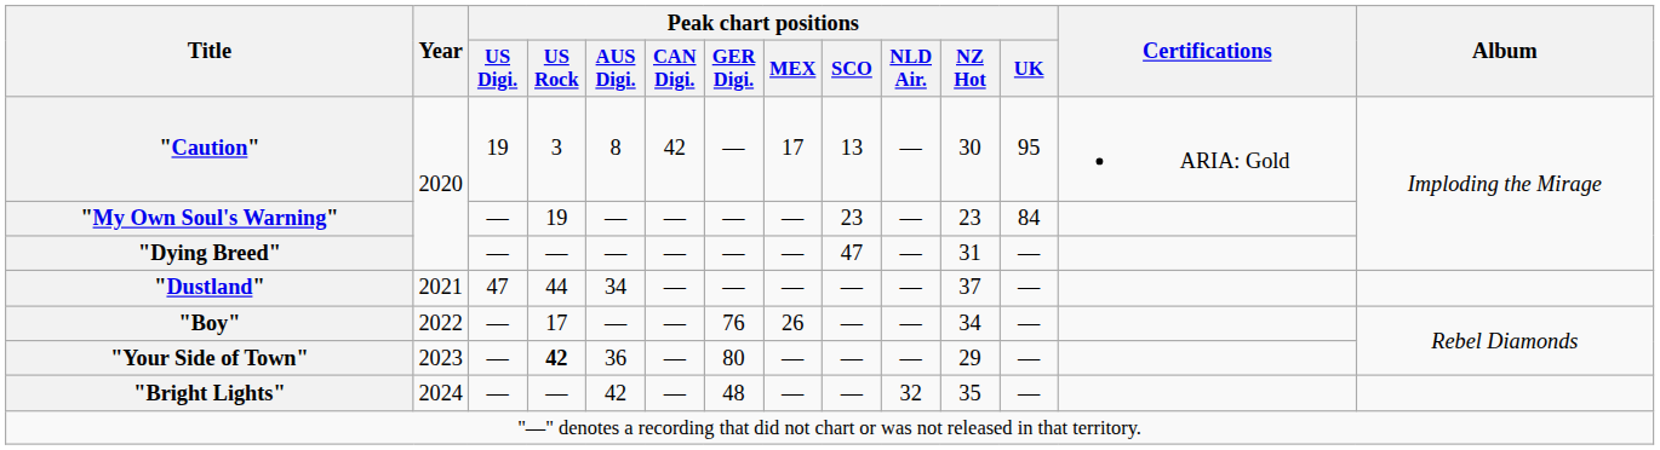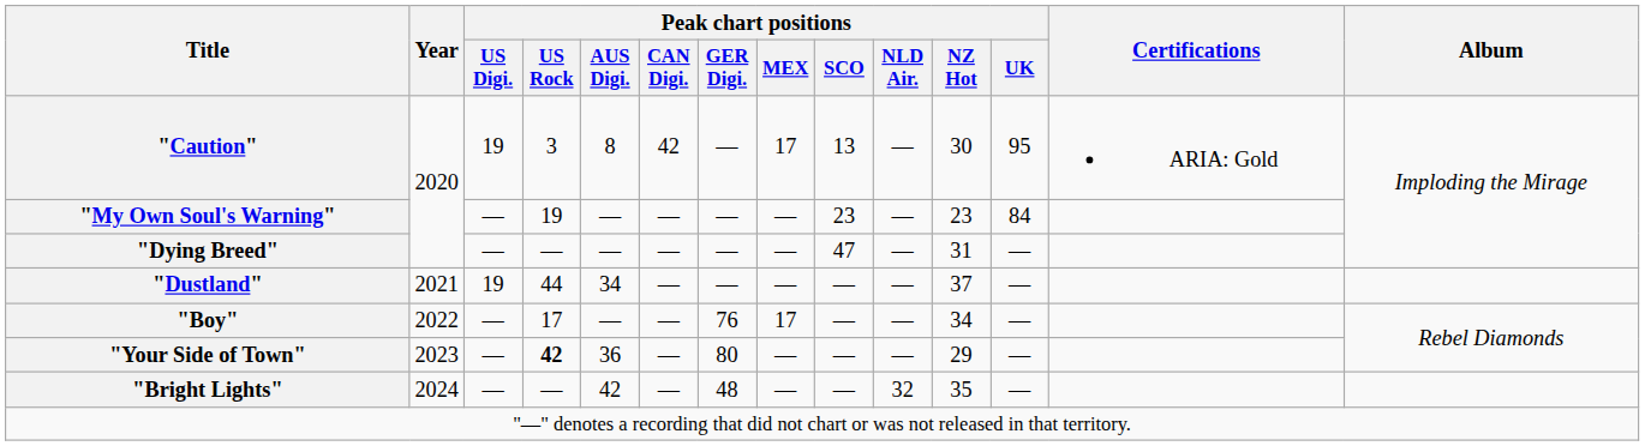"Dustland" | Peak chart positions / US Digi.: 47 -> 19
"Boy" | Peak chart positions / MEX: 26 -> 17
